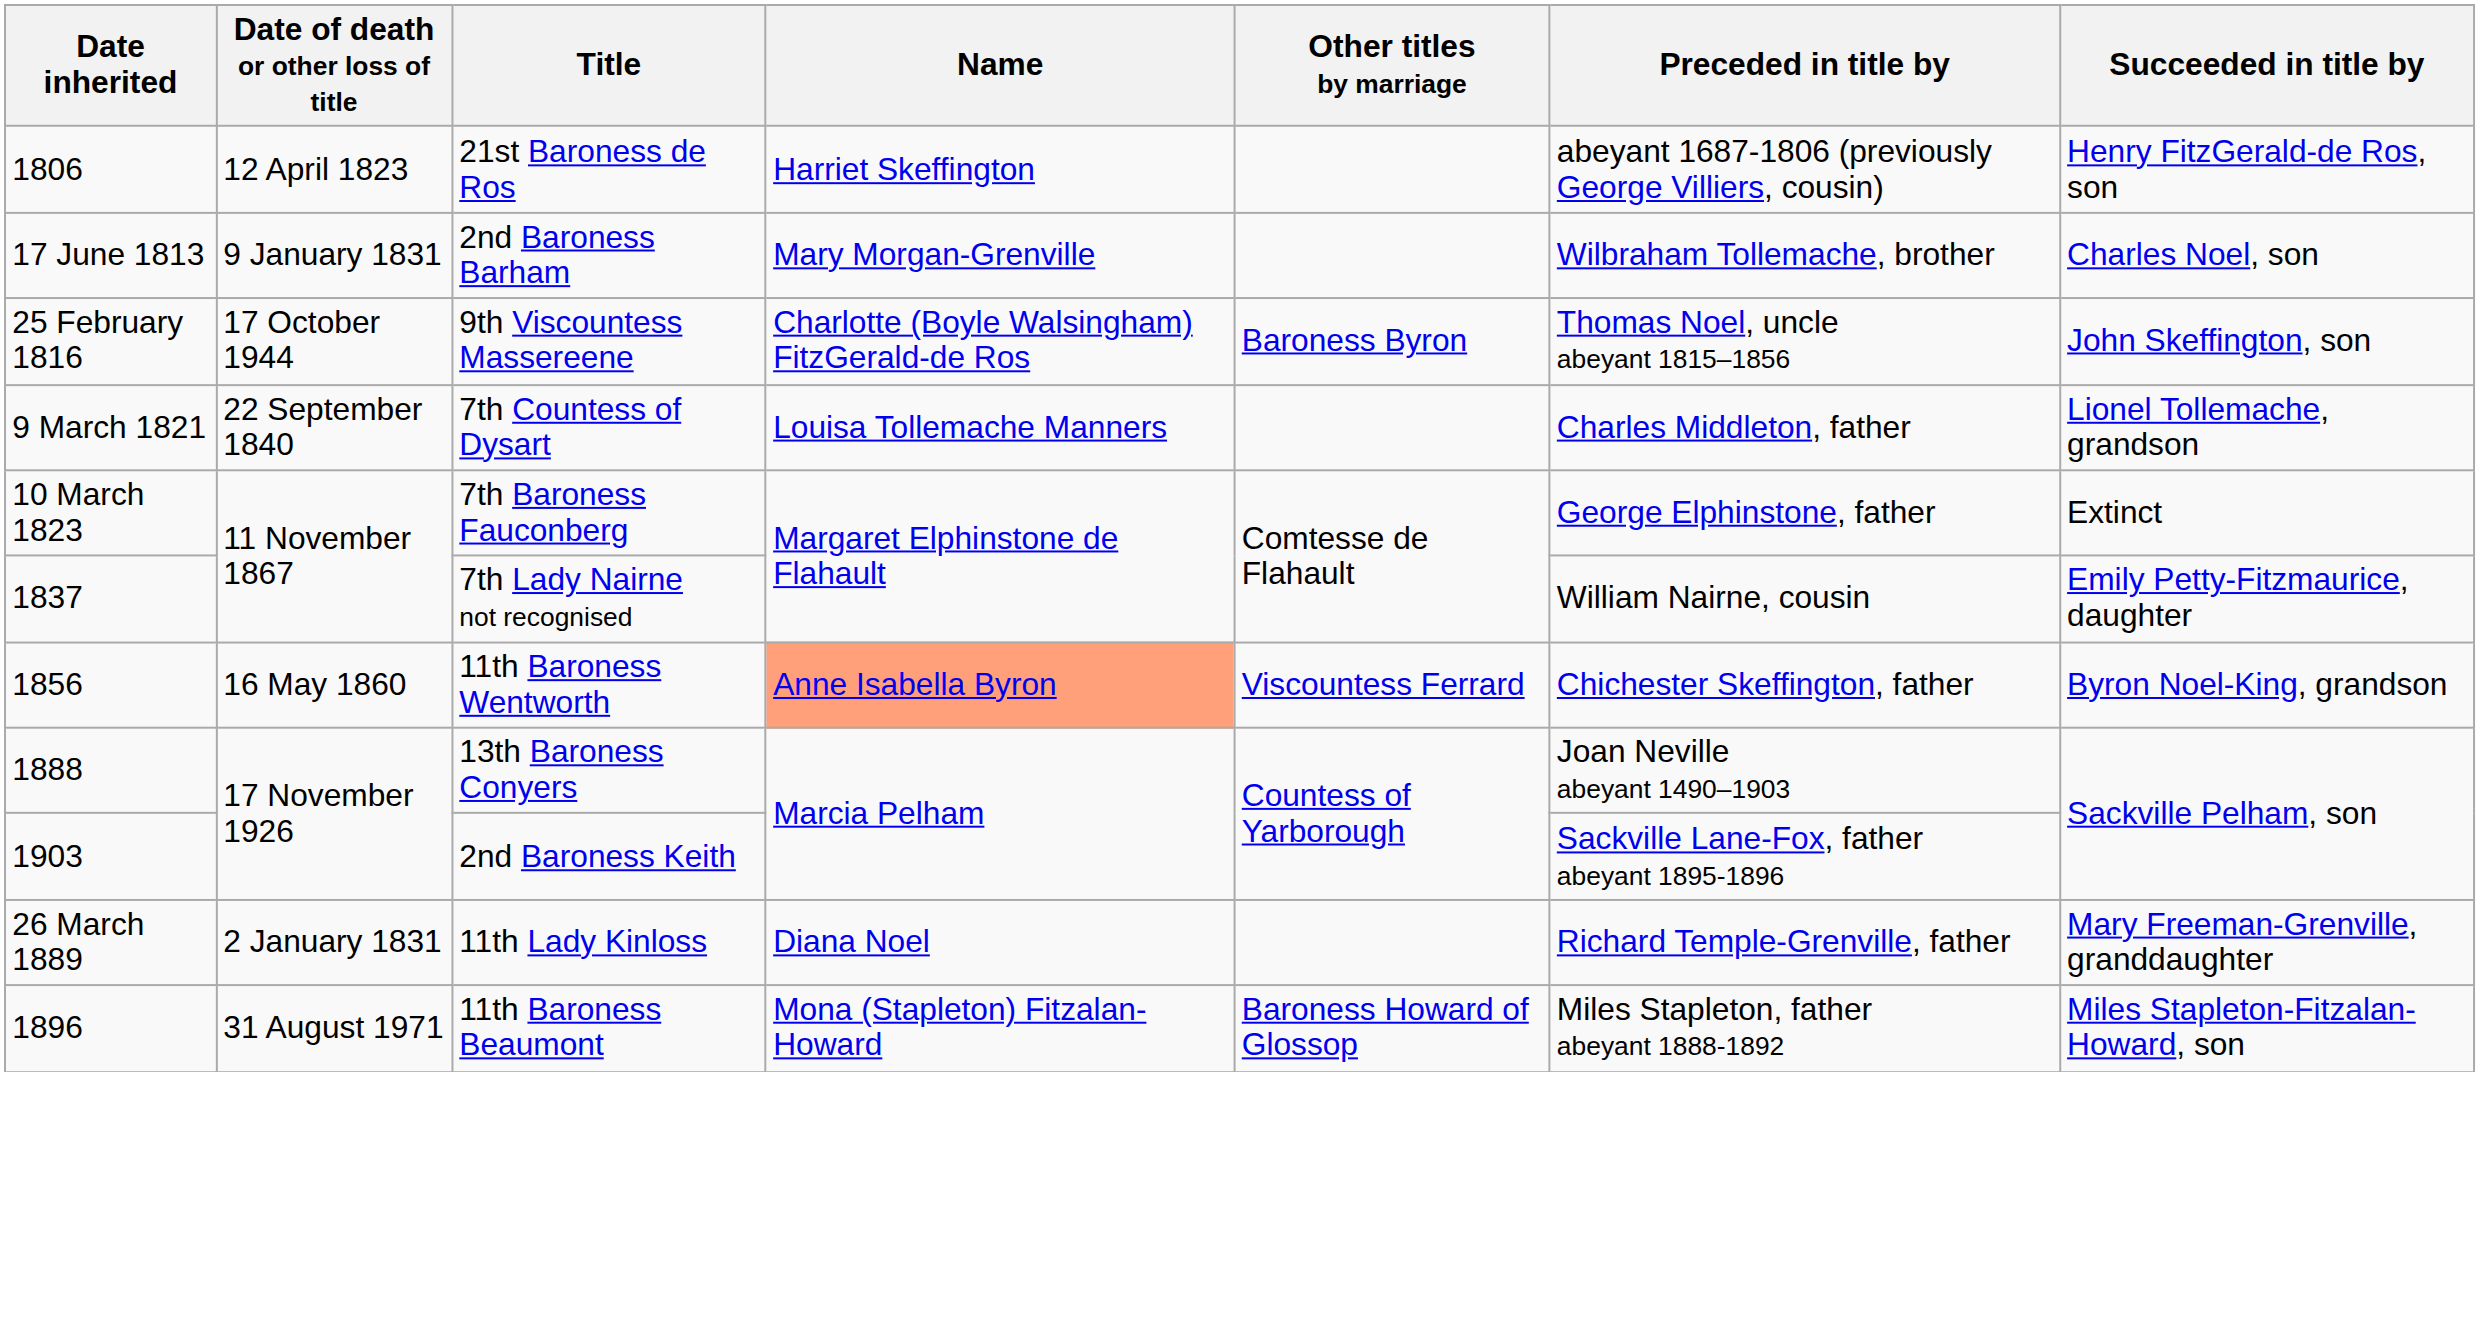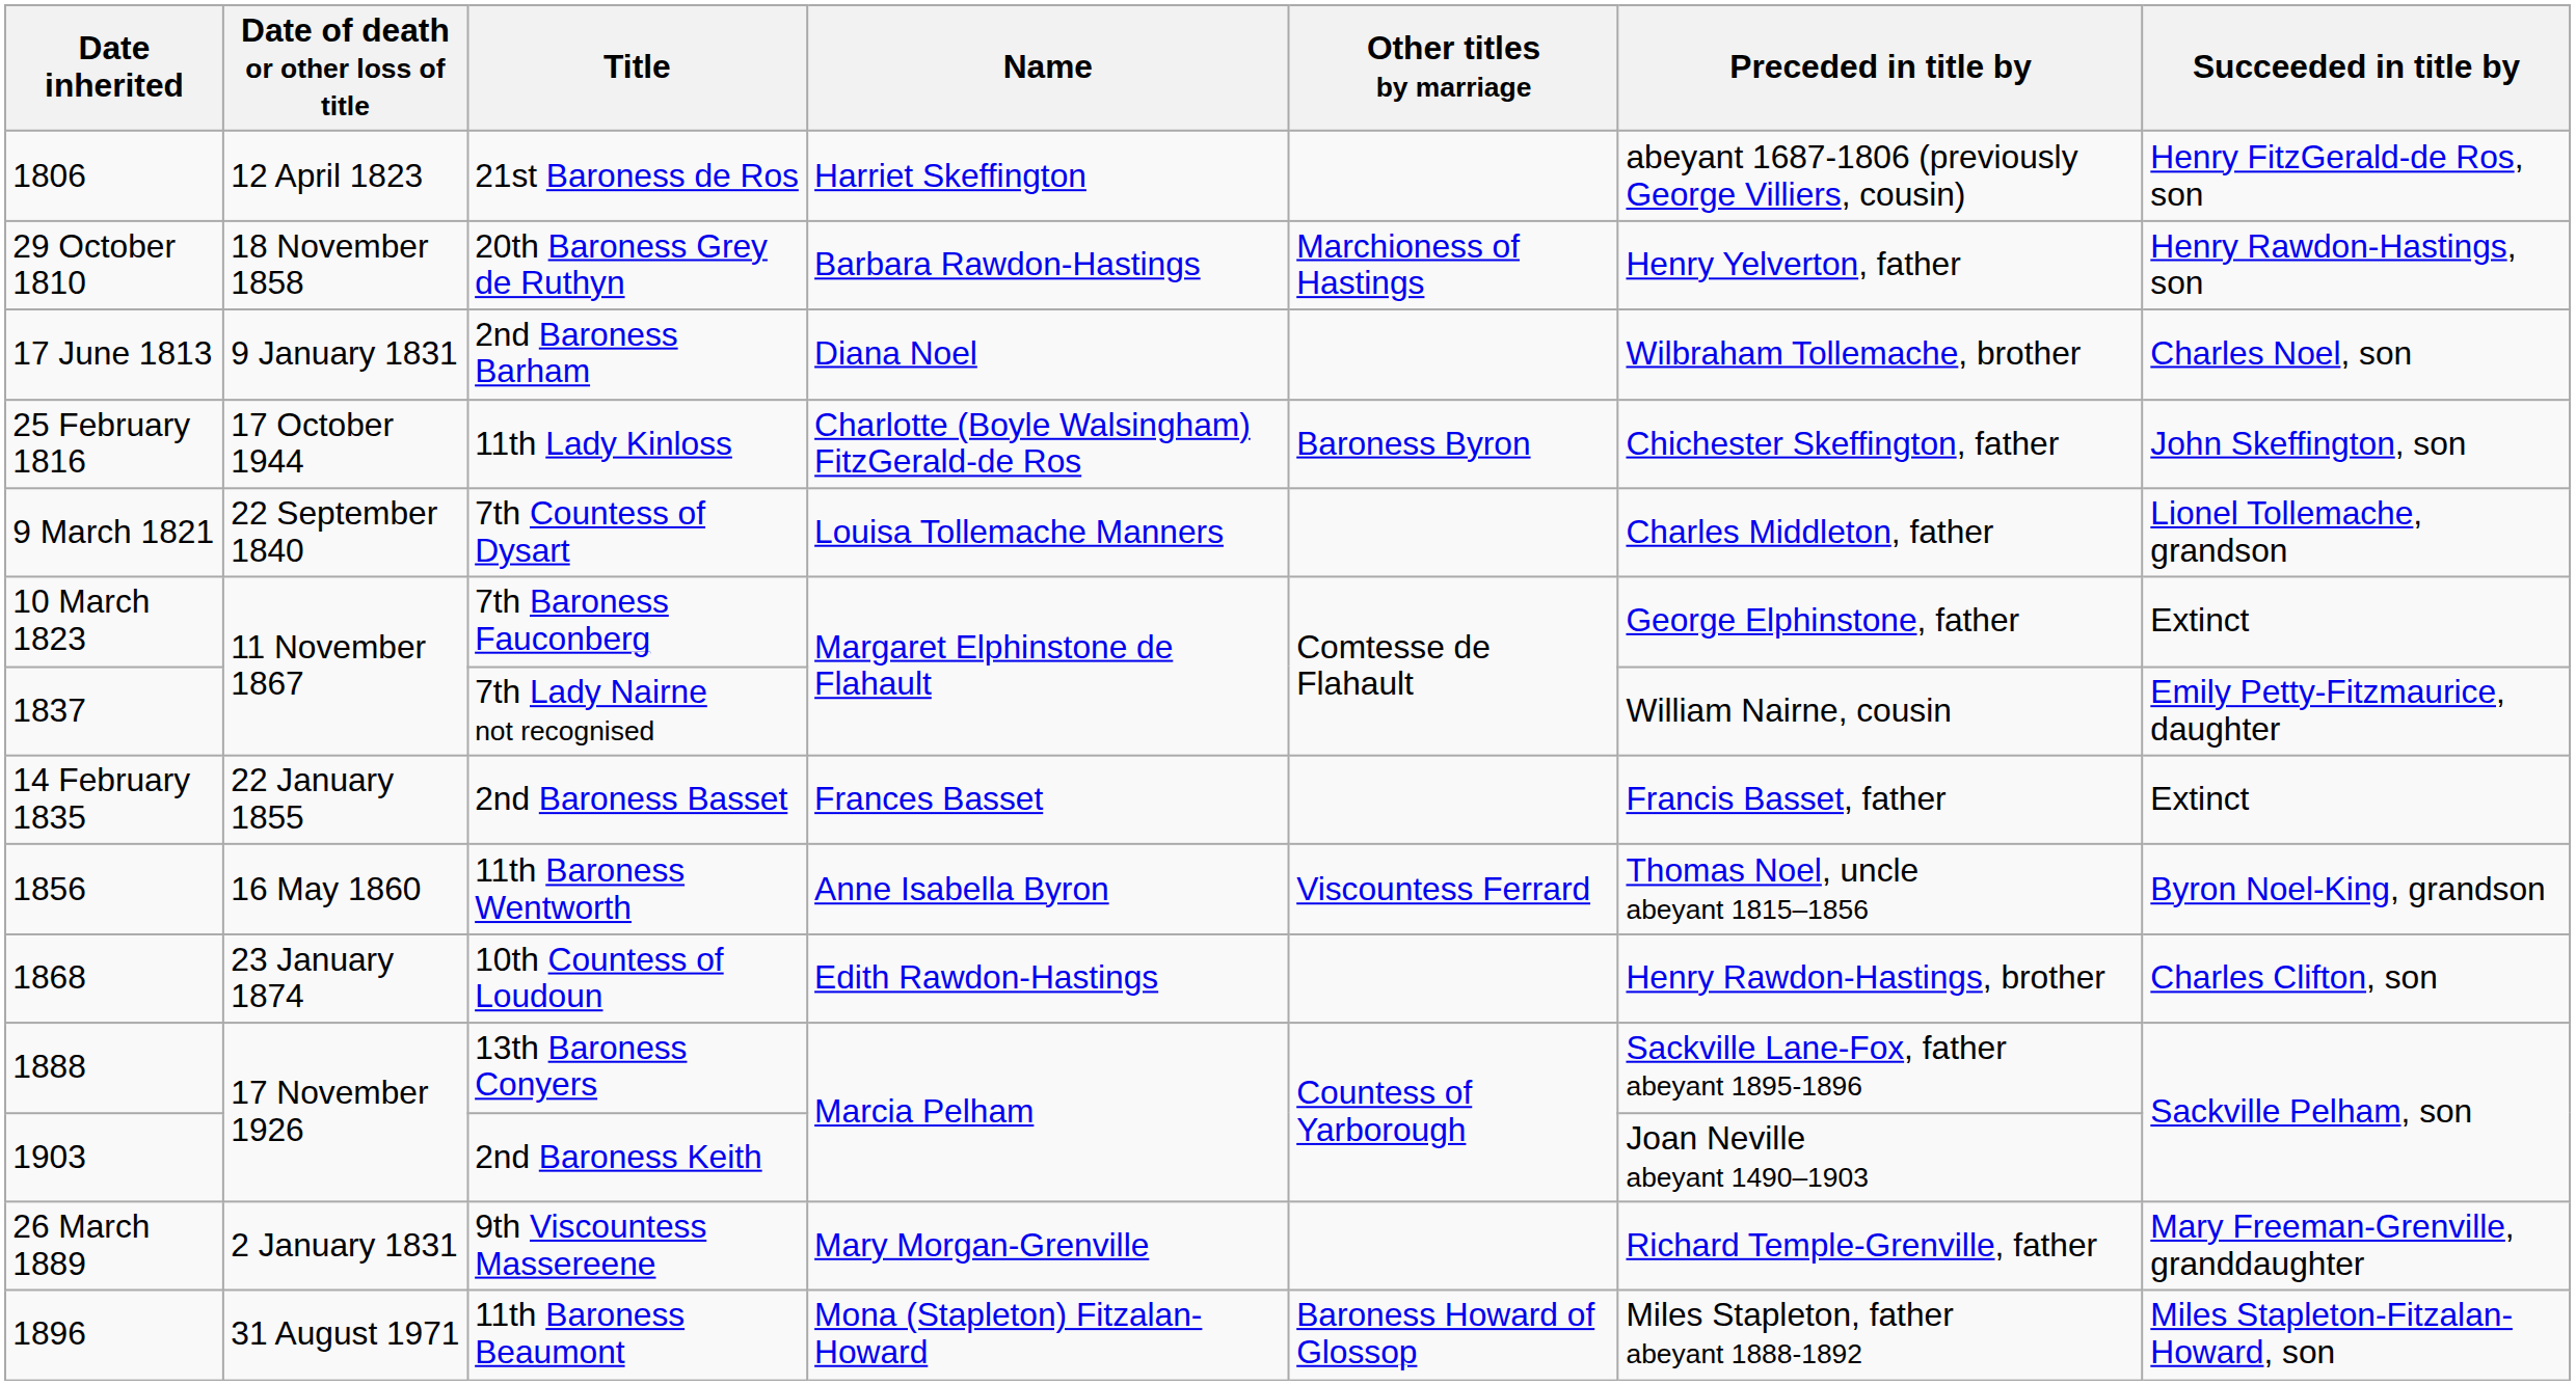+ row: 29 October 1810 | 18 November 1858 | 20th Baroness Grey de Ruthyn | Barbara Rawdon-Hastings | Marchioness of Hastings | Henry Yelverton, father | Henry Rawdon-Hastings, son
17 June 1813 | Name: Mary Morgan-Grenville -> Diana Noel
25 February 1816 | Title: 9th Viscountess Massereene -> 11th Lady Kinloss
25 February 1816 | Preceded in title by: Thomas Noel, uncle abeyant 1815–1856 -> Chichester Skeffington, father
+ row: 14 February 1835 | 22 January 1855 | 2nd Baroness Basset | Frances Basset | Francis Basset, father | Extinct
1856 | Name: lightsalmon background -> no background
1856 | Preceded in title by: Chichester Skeffington, father -> Thomas Noel, uncle abeyant 1815–1856
+ row: 1868 | 23 January 1874 | 10th Countess of Loudoun | Edith Rawdon-Hastings | Henry Rawdon-Hastings, brother | Charles Clifton, son
1888 | Preceded in title by: Joan Neville abeyant 1490–1903 -> Sackville Lane-Fox, father abeyant 1895-1896
1903 | Preceded in title by: Sackville Lane-Fox, father abeyant 1895-1896 -> Joan Neville abeyant 1490–1903
26 March 1889 | Title: 11th Lady Kinloss -> 9th Viscountess Massereene
26 March 1889 | Name: Diana Noel -> Mary Morgan-Grenville
